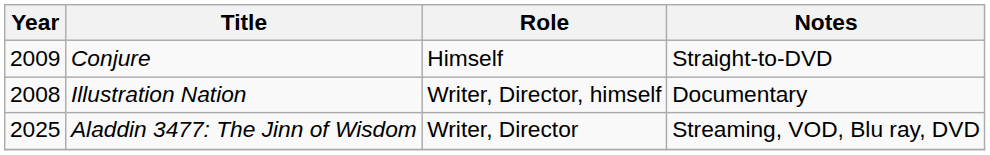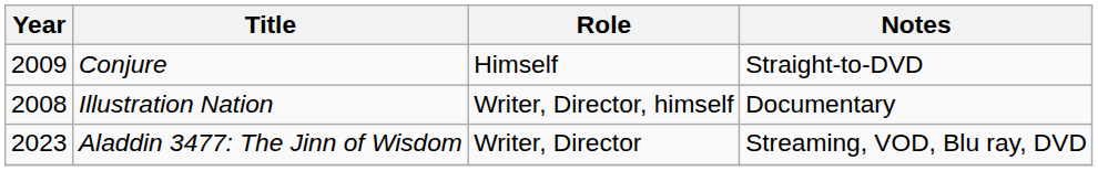Aladdin 3477: The Jinn of Wisdom | Year: 2025 -> 2023
